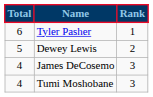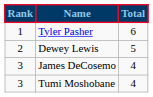columns swapped: Rank <-> Total
